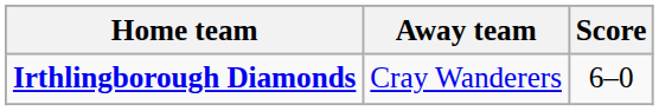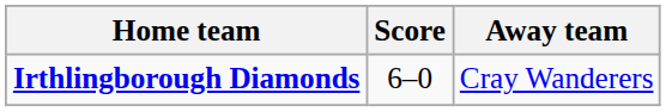columns swapped: Score <-> Away team
